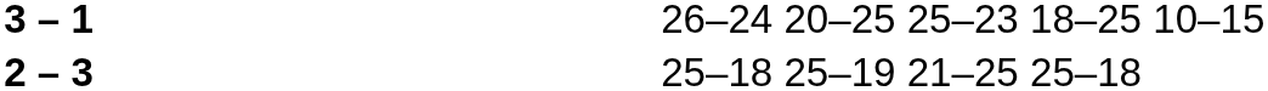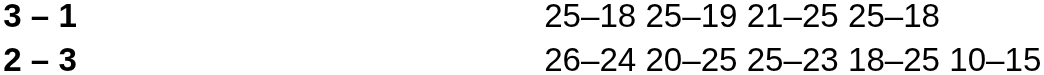3 – 1 | column 4: 26–24 20–25 25–23 18–25 10–15 -> 25–18 25–19 21–25 25–18
2 – 3 | column 4: 25–18 25–19 21–25 25–18 -> 26–24 20–25 25–23 18–25 10–15
